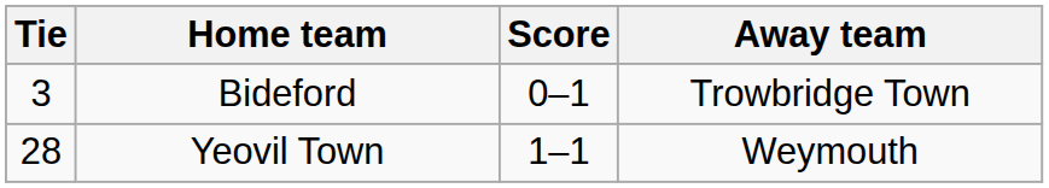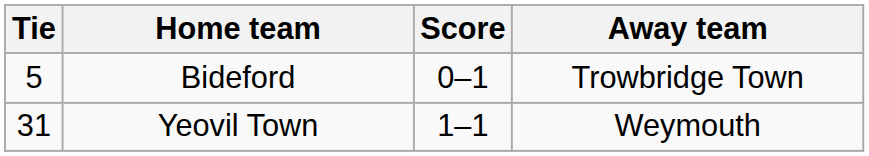Bideford | Tie: 3 -> 5
Yeovil Town | Tie: 28 -> 31
